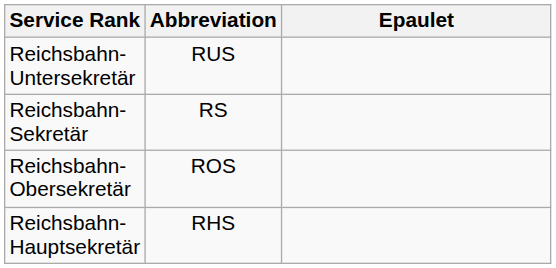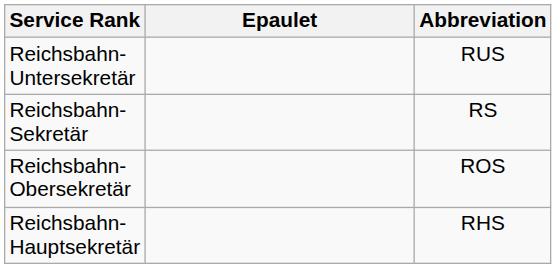columns swapped: Abbreviation <-> Epaulet
